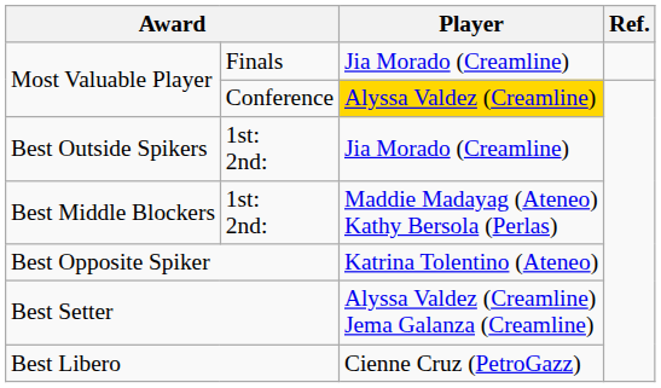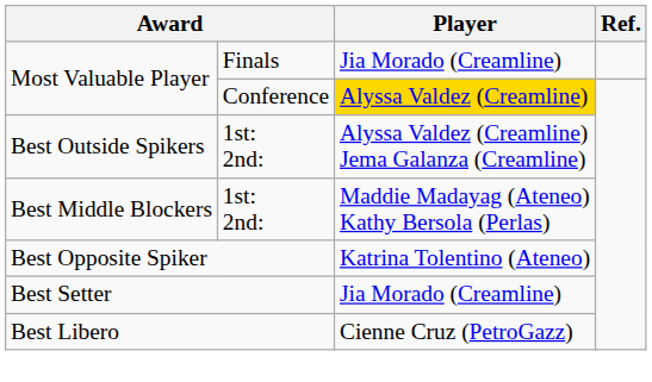Best Outside Spikers | Player: Jia Morado (Creamline) -> Alyssa Valdez (Creamline) Jema Galanza (Creamline)
Best Setter | Player: Alyssa Valdez (Creamline) Jema Galanza (Creamline) -> Jia Morado (Creamline)
